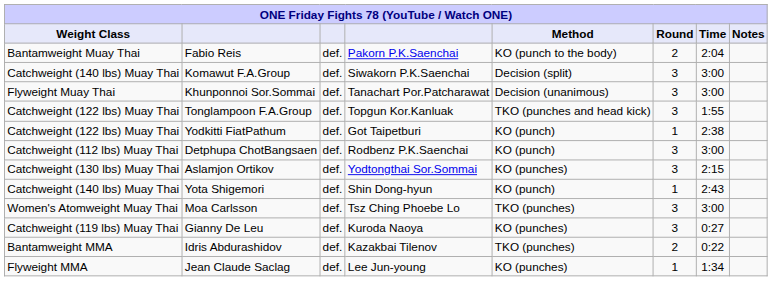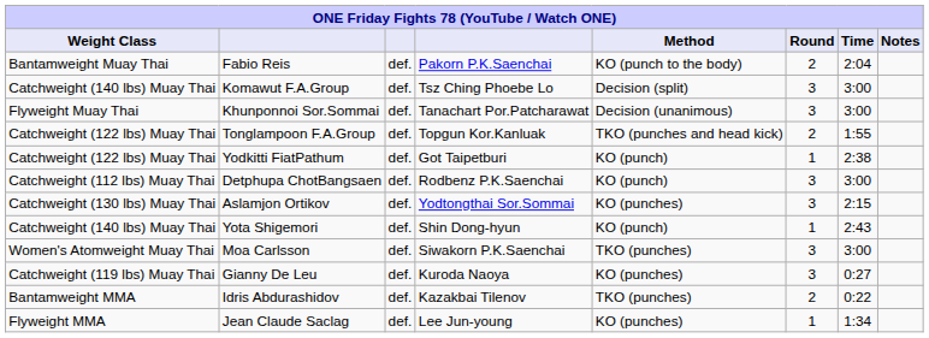Komawut F.A.Group | column 4: Siwakorn P.K.Saenchai -> Tsz Ching Phoebe Lo
Tonglampoon F.A.Group | Round: 3 -> 2
Moa Carlsson | column 4: Tsz Ching Phoebe Lo -> Siwakorn P.K.Saenchai
